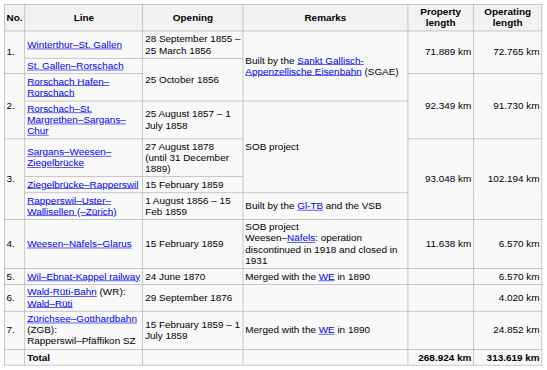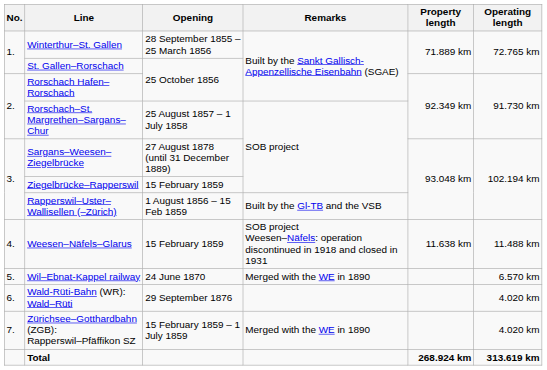Weesen–Näfels–Glarus | Operating length: 6.570 km -> 11.488 km
Zürichsee–Gotthardbahn (ZGB): Rapperswil–Pfäffikon SZ | Operating length: 24.852 km -> 4.020 km
